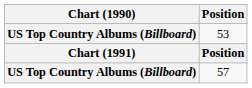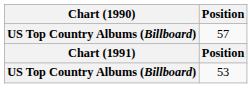rows swapped: 53 <-> 57
